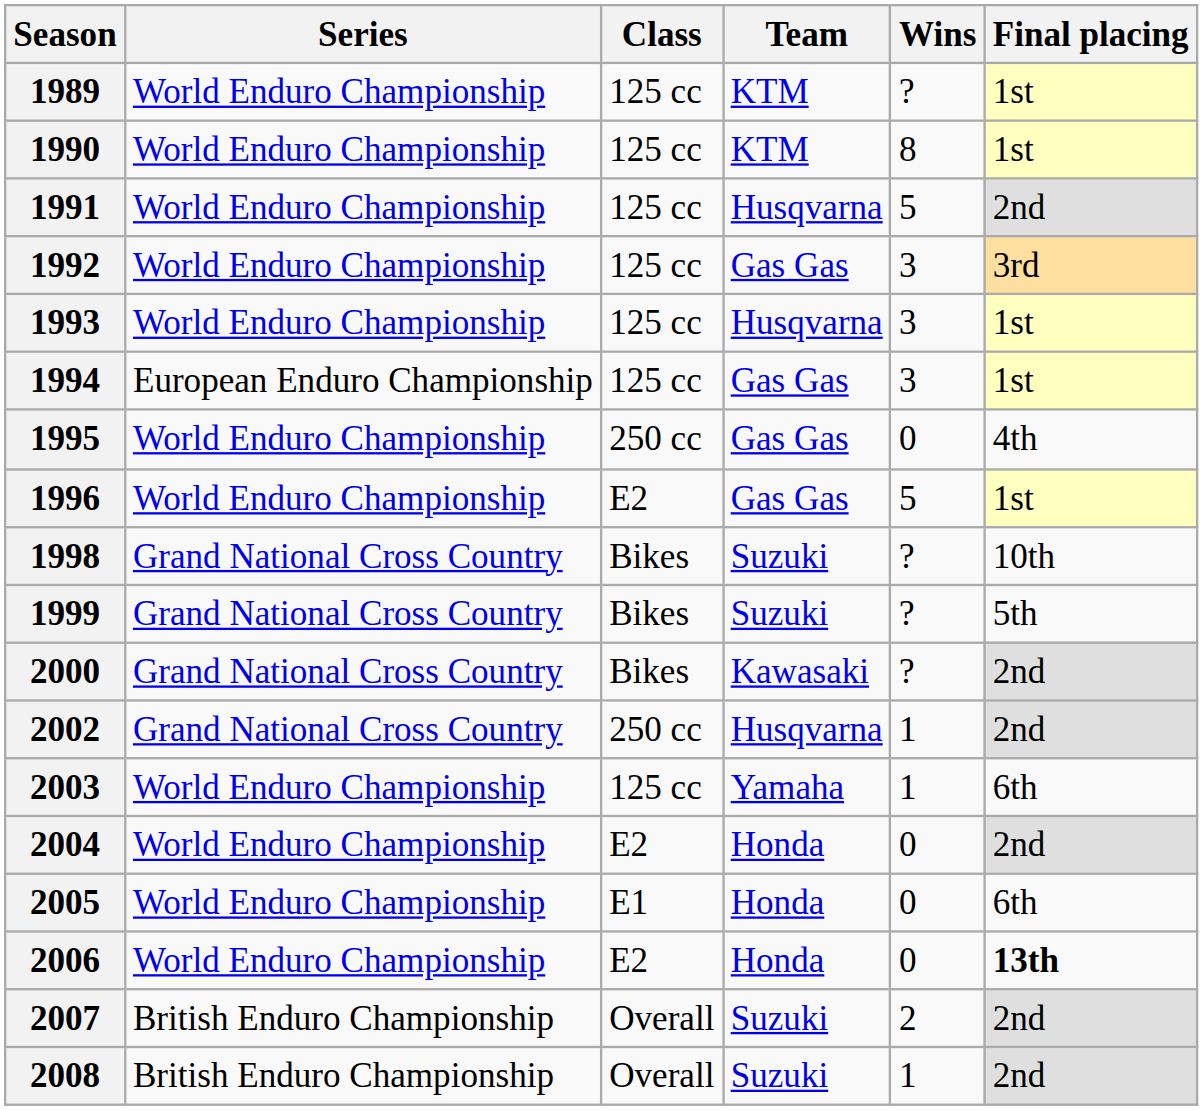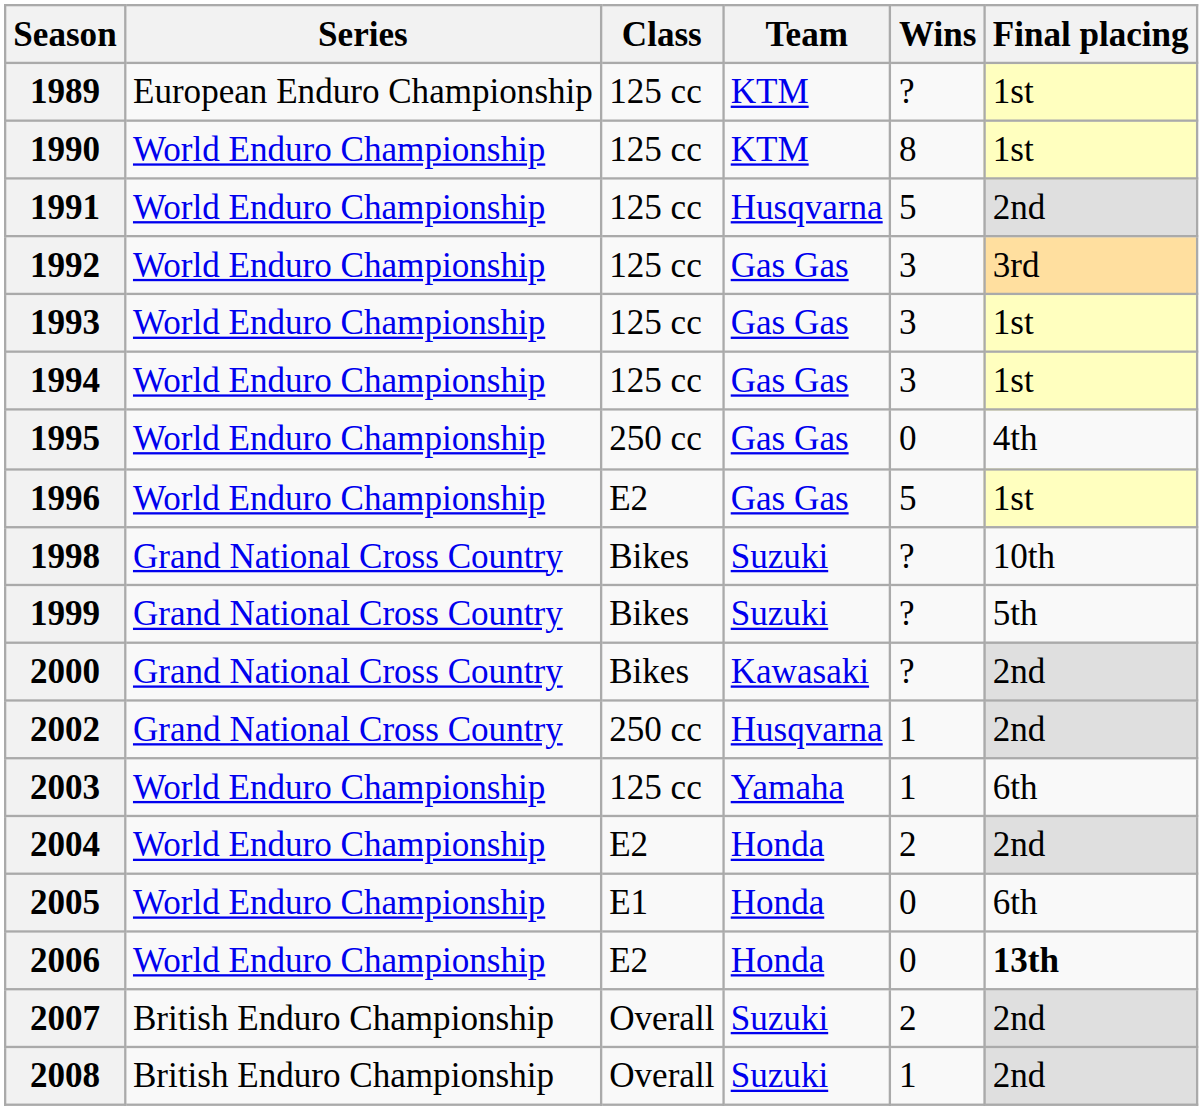1989 | Series: World Enduro Championship -> European Enduro Championship
1993 | Team: Husqvarna -> Gas Gas
1994 | Series: European Enduro Championship -> World Enduro Championship
2004 | Wins: 0 -> 2
